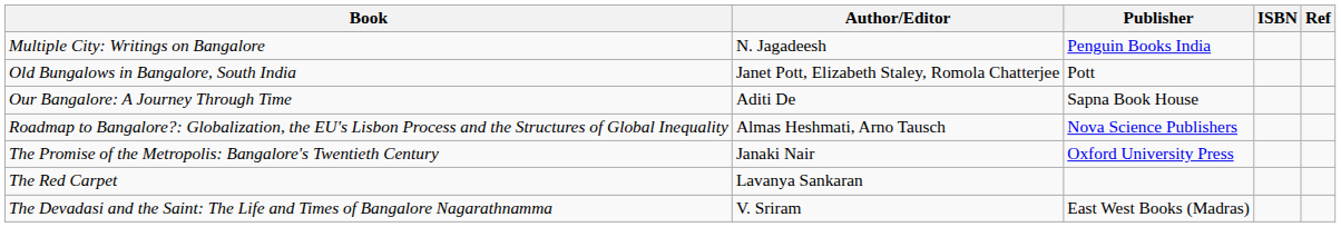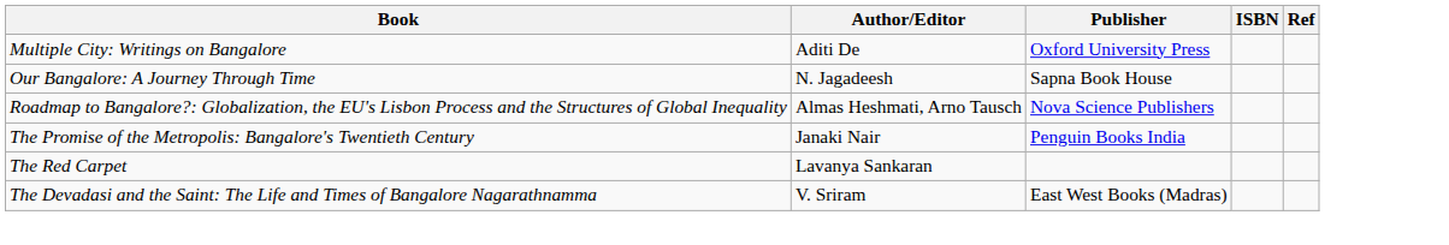Multiple City: Writings on Bangalore | Author/Editor: N. Jagadeesh -> Aditi De
Multiple City: Writings on Bangalore | Publisher: Penguin Books India -> Oxford University Press
- row: Old Bungalows in Bangalore, South India | Janet Pott, Elizabeth Staley, Romola Chatterjee | Pott
Our Bangalore: A Journey Through Time | Author/Editor: Aditi De -> N. Jagadeesh
The Promise of the Metropolis: Bangalore's Twentieth Century | Publisher: Oxford University Press -> Penguin Books India
